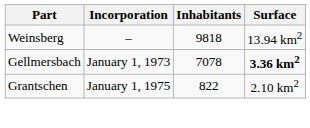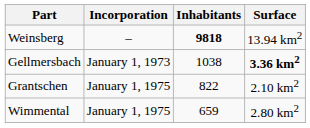Weinsberg | Inhabitants: normal -> bold
Gellmersbach | Inhabitants: 7078 -> 1038
+ row: Wimmental | January 1, 1975 | 659 | 2.80 km2
